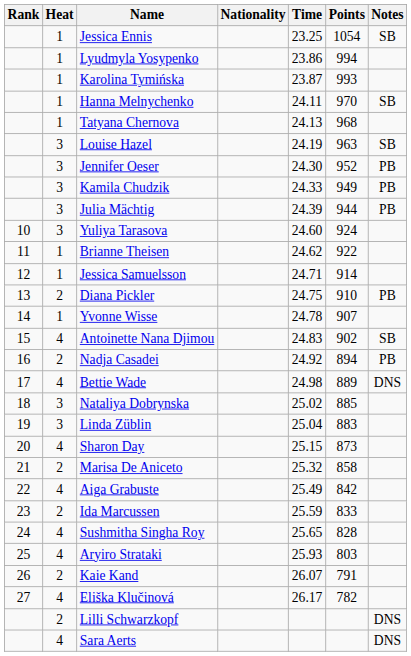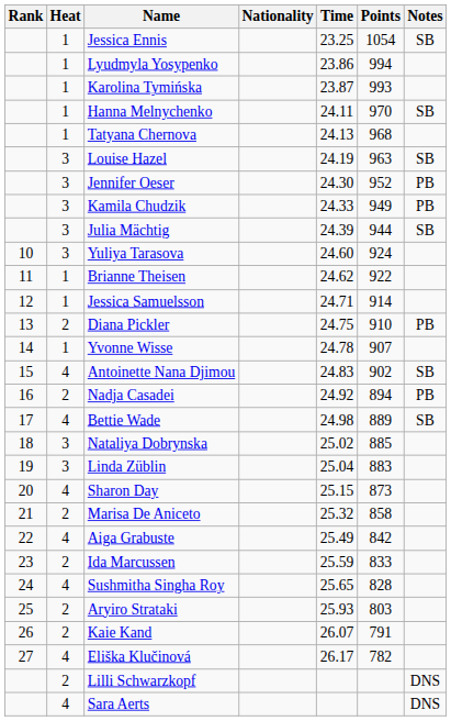Julia Mächtig | Notes: PB -> SB
Bettie Wade | Notes: DNS -> SB
Aryiro Strataki | Heat: 4 -> 2
